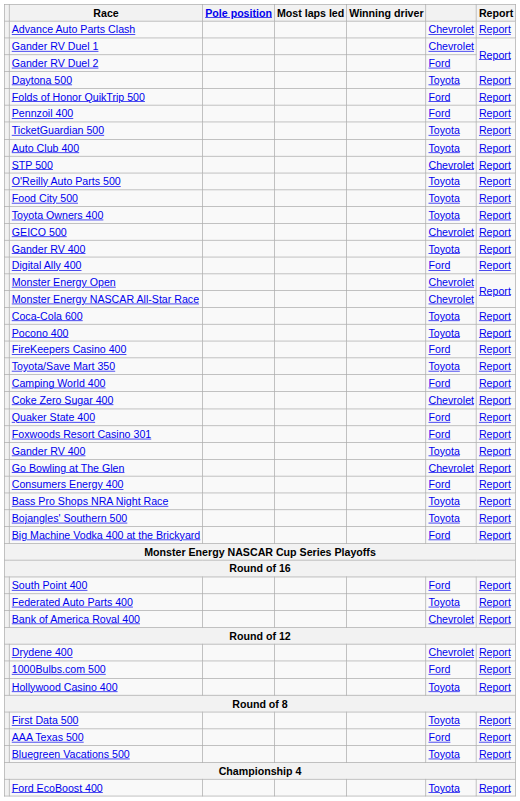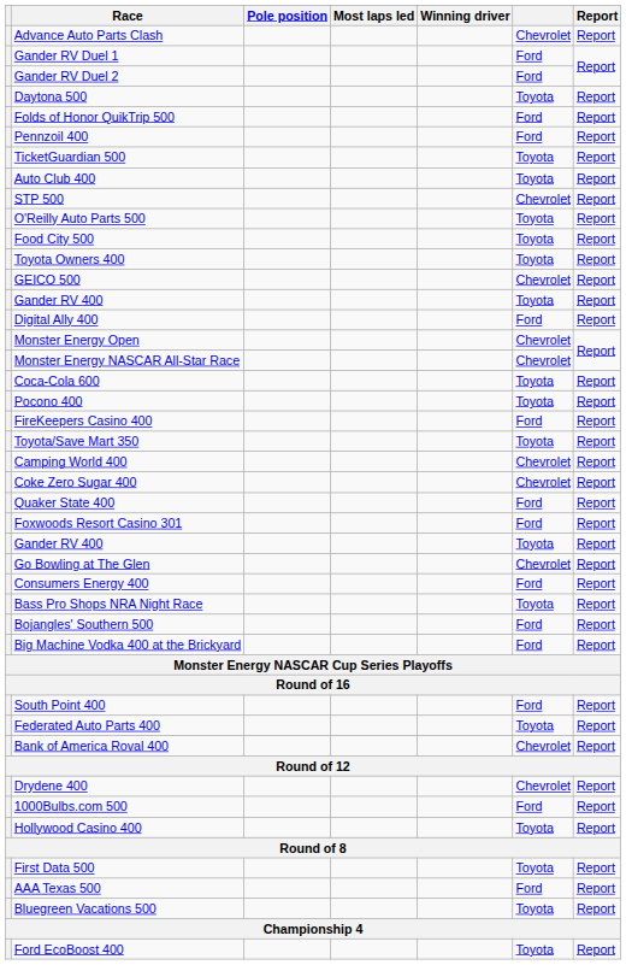Gander RV Duel 1 | column 6: Chevrolet -> Ford
Camping World 400 | column 6: Ford -> Chevrolet
Bojangles' Southern 500 | column 6: Toyota -> Ford
